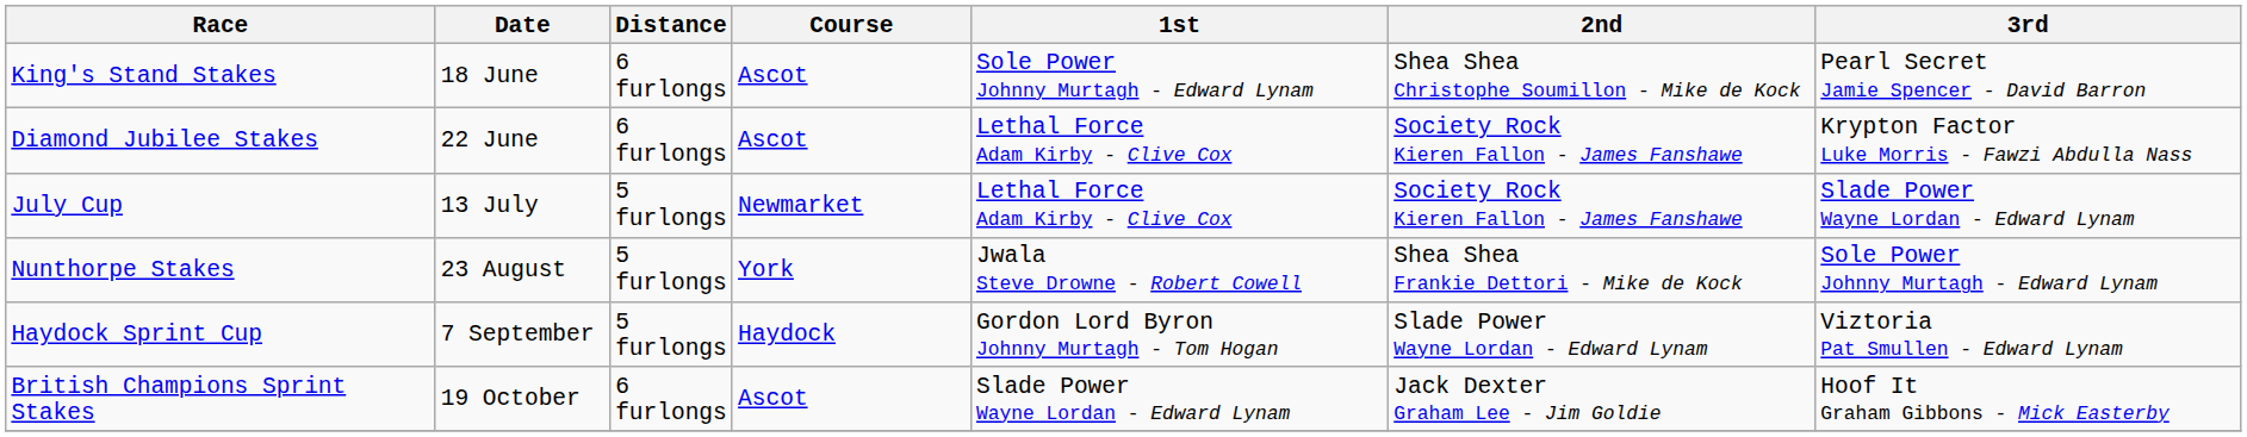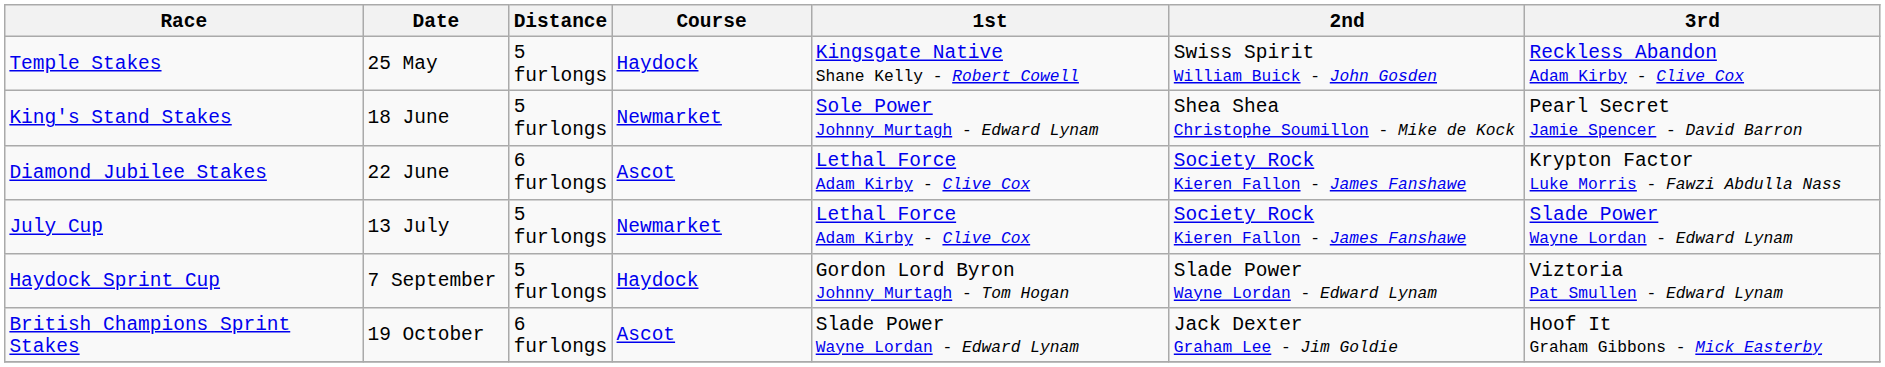+ row: Temple Stakes | 25 May | 5 furlongs | Haydock | Kingsgate Native Shane Kelly - Robert Cowell | Swiss Spirit William Buick - John Gosden | Reckless Abandon Adam Kirby - Clive Cox
King's Stand Stakes | Distance: 6 furlongs -> 5 furlongs
King's Stand Stakes | Course: Ascot -> Newmarket
- row: Nunthorpe Stakes | 23 August | 5 furlongs | York | Jwala Steve Drowne - Robert Cowell | Shea Shea Frankie Dettori - Mike de Kock | Sole Power Johnny Murtagh - Edward Lynam
